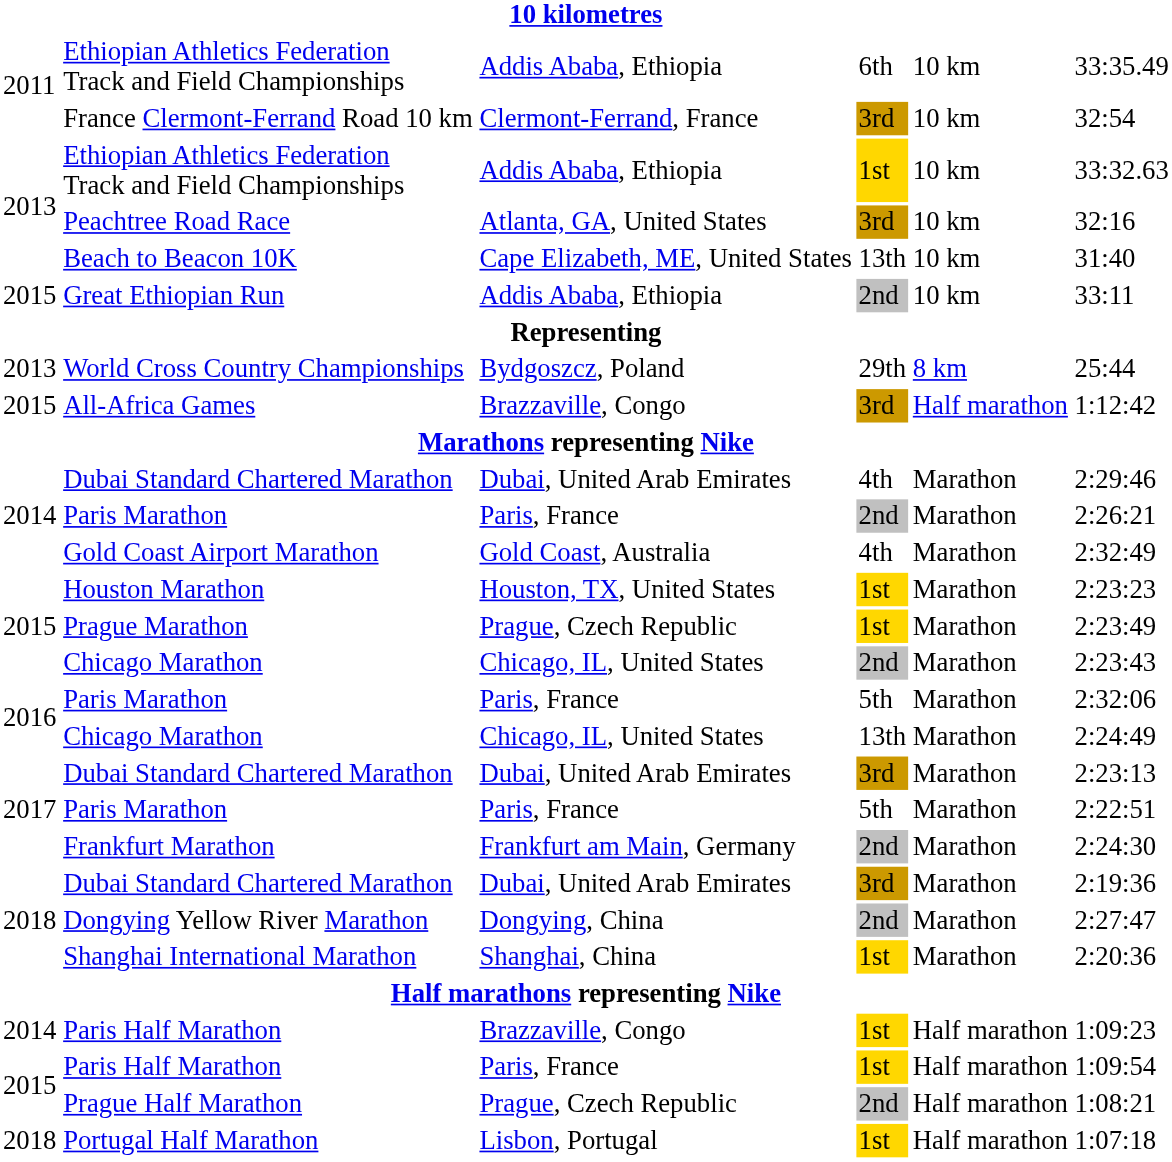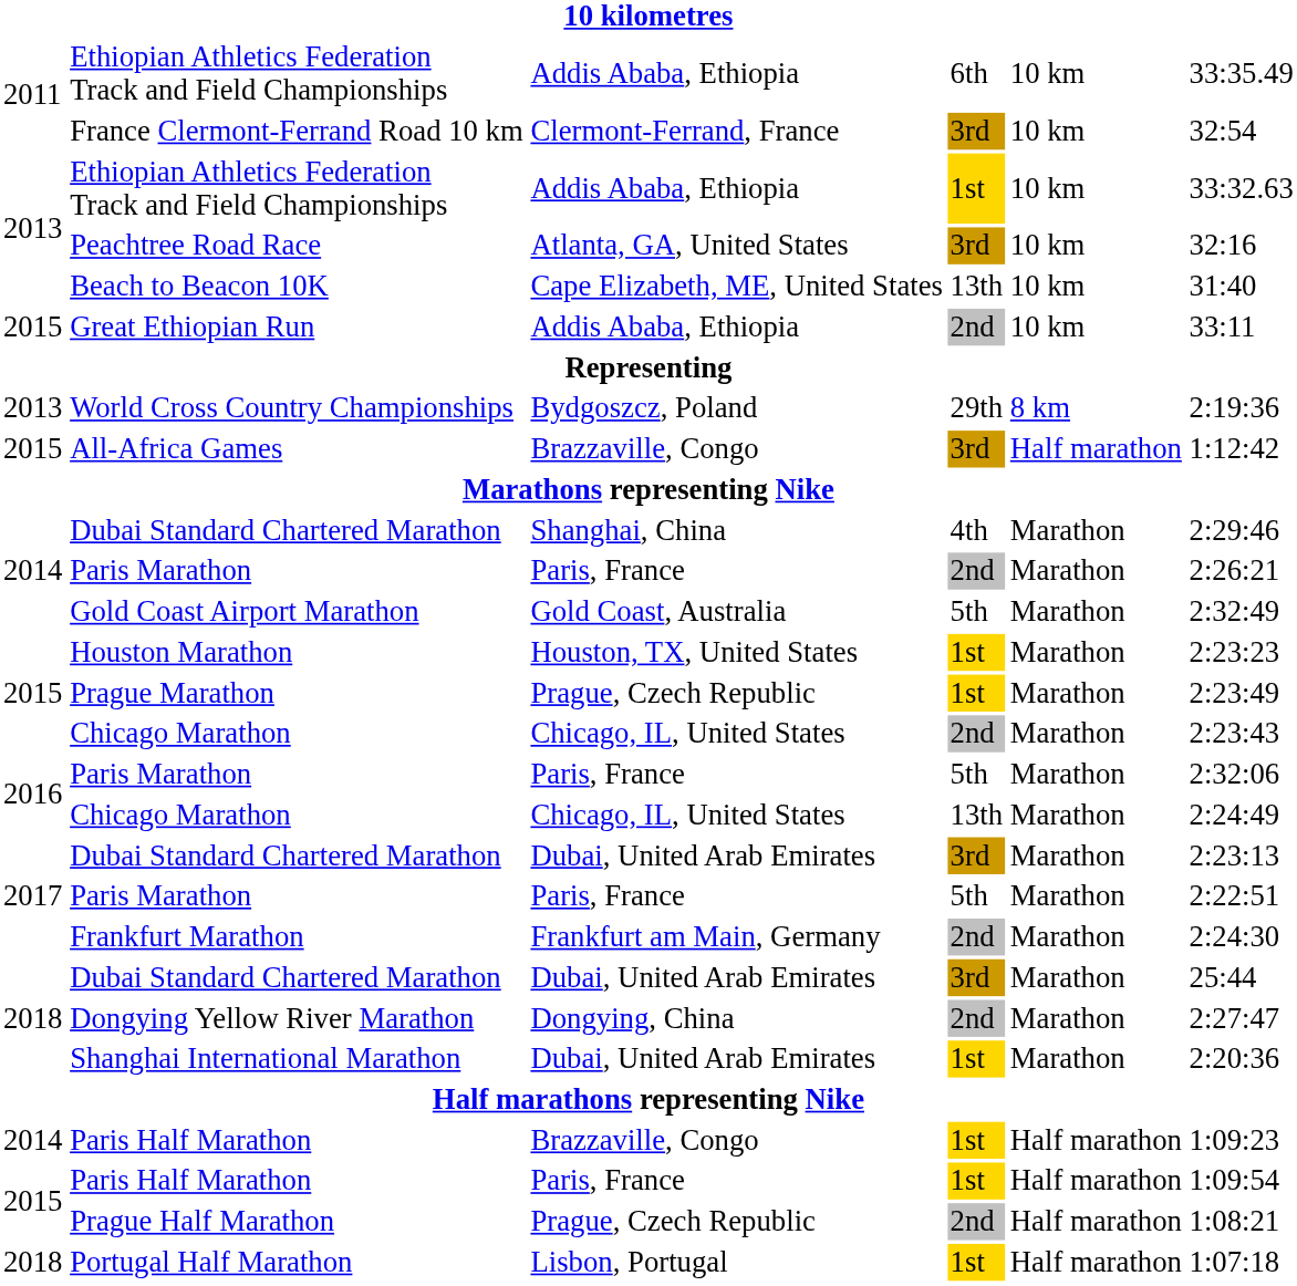World Cross Country Championships | column 6: 25:44 -> 2:19:36
2014 / Dubai Standard Chartered Marathon | column 3: Dubai, United Arab Emirates -> Shanghai, China
Gold Coast Airport Marathon | column 4: 4th -> 5th
2018 / Dubai Standard Chartered Marathon | column 6: 2:19:36 -> 25:44
Shanghai International Marathon | column 3: Shanghai, China -> Dubai, United Arab Emirates
